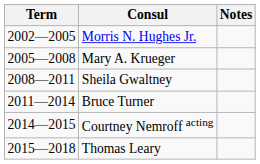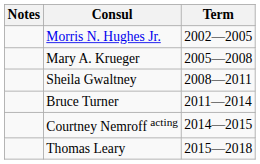columns swapped: Term <-> Notes
